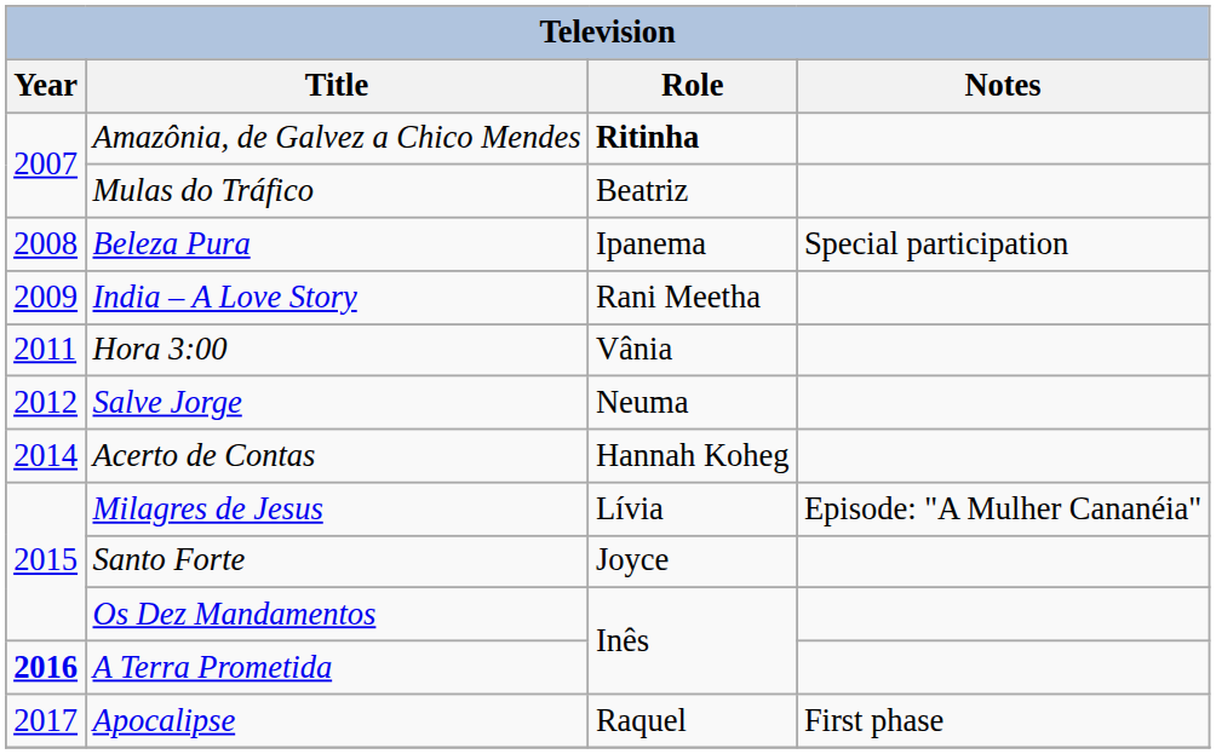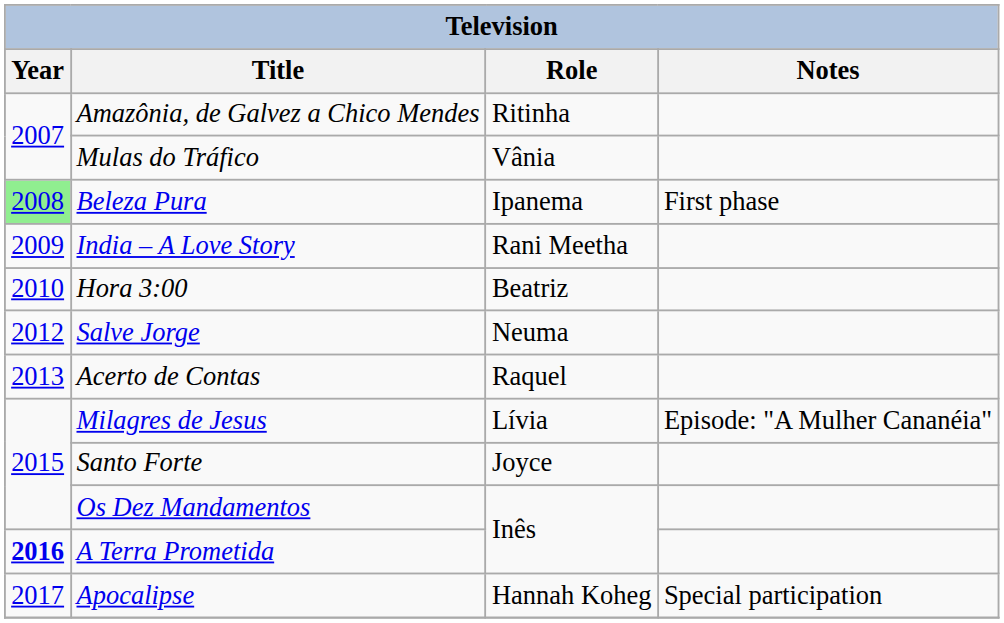Amazônia, de Galvez a Chico Mendes | Role: bold -> normal
Mulas do Tráfico | Role: Beatriz -> Vânia
Beleza Pura | Year: no background -> lightgreen background
Beleza Pura | Notes: Special participation -> First phase
Hora 3:00 | Year: 2011 -> 2010
Hora 3:00 | Role: Vânia -> Beatriz
Acerto de Contas | Year: 2014 -> 2013
Acerto de Contas | Role: Hannah Koheg -> Raquel
Apocalipse | Role: Raquel -> Hannah Koheg
Apocalipse | Notes: First phase -> Special participation
